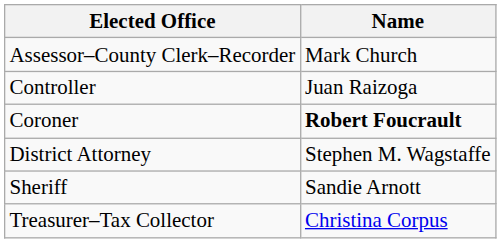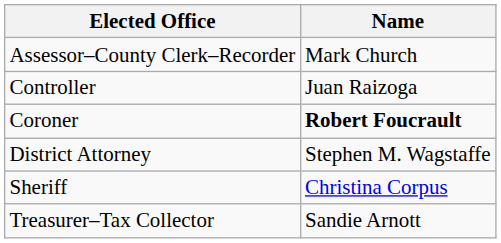Sheriff | Name: Sandie Arnott -> Christina Corpus
Treasurer–Tax Collector | Name: Christina Corpus -> Sandie Arnott
